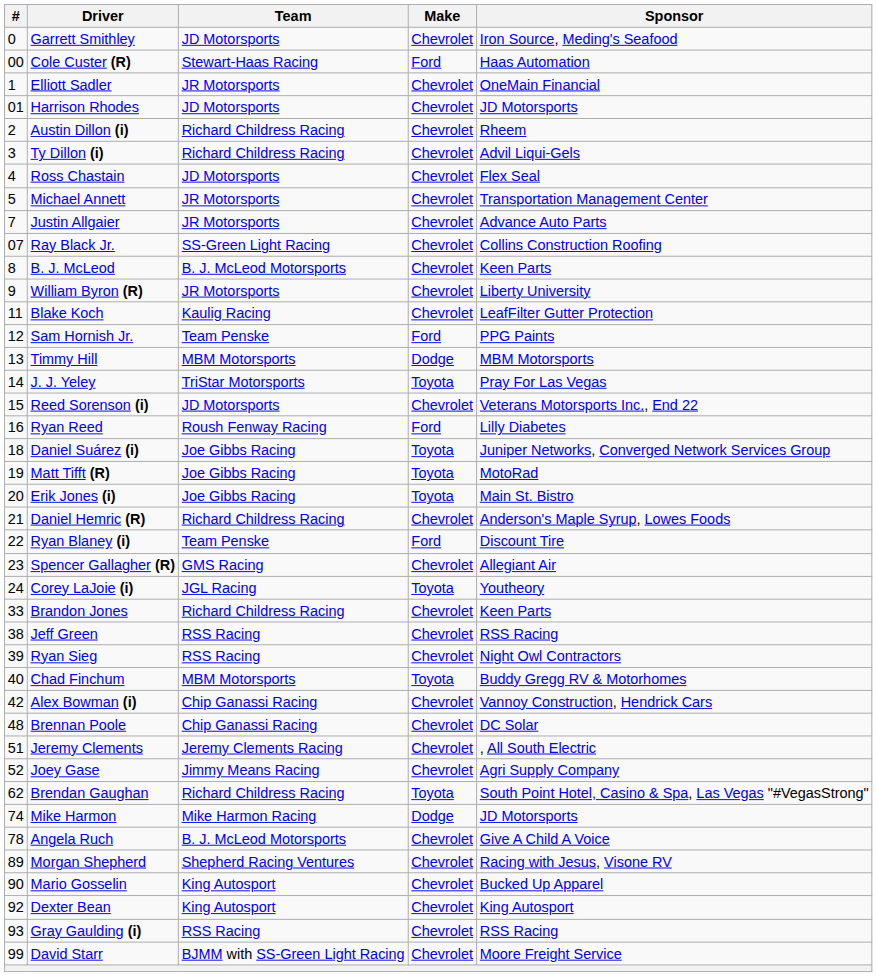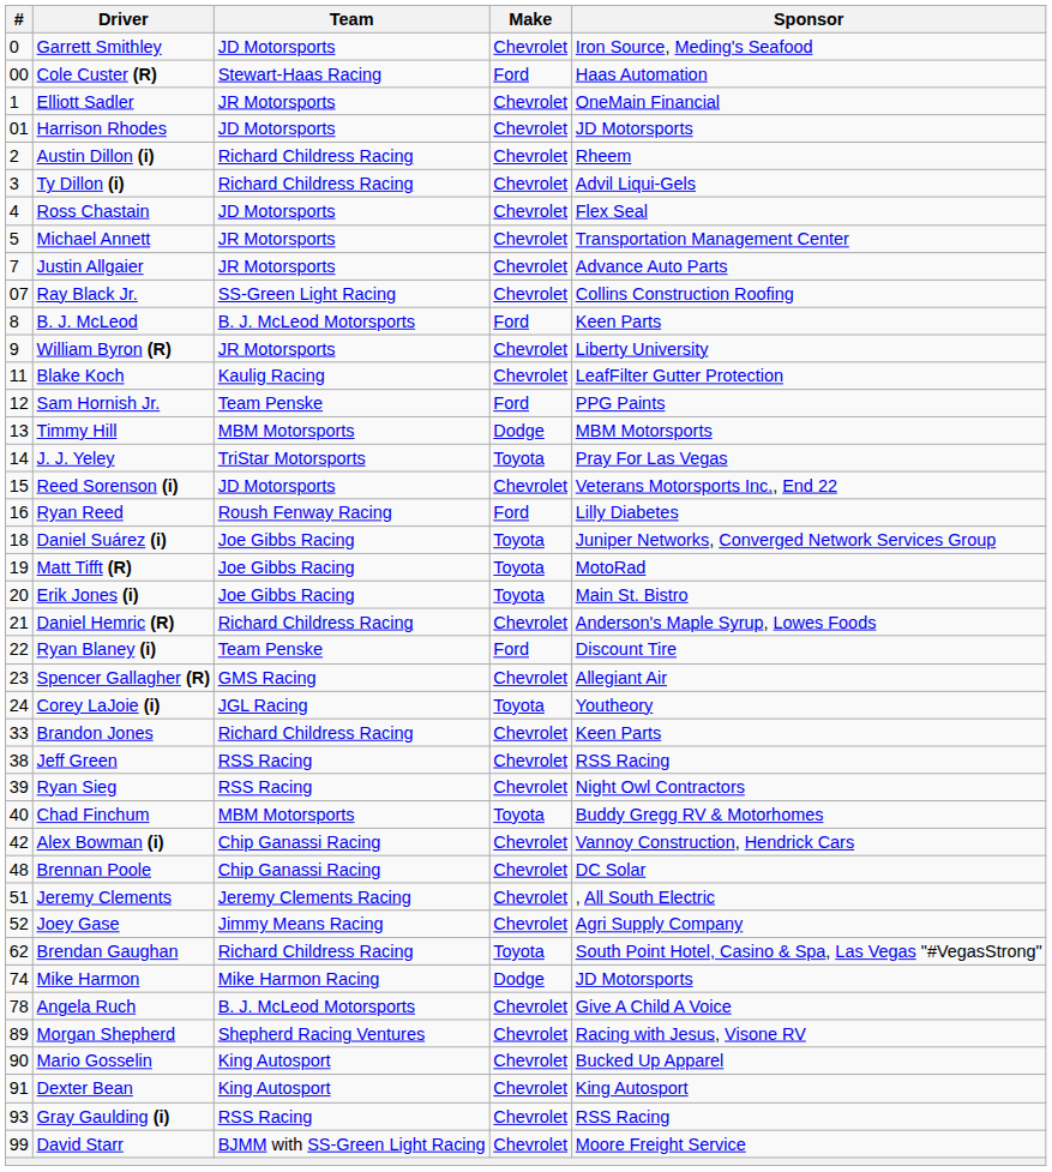B. J. McLeod | Make: Chevrolet -> Ford
Dexter Bean | #: 92 -> 91
